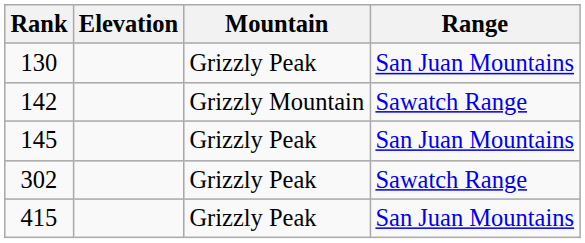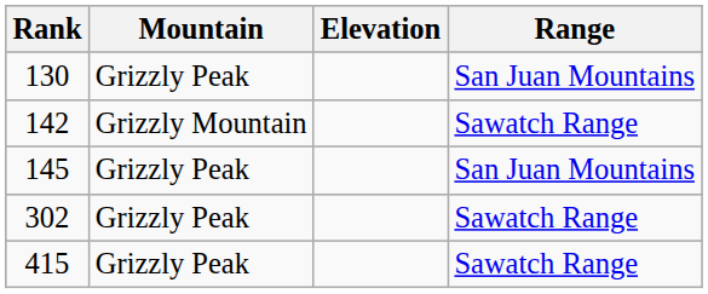columns swapped: Mountain <-> Elevation
415 | Range: San Juan Mountains -> Sawatch Range
